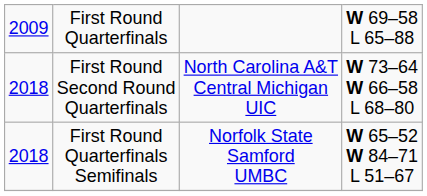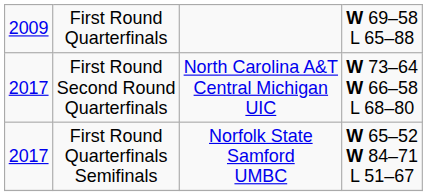First Round Second Round Quarterfinals | column 1: 2018 -> 2017
First Round Quarterfinals Semifinals | column 1: 2018 -> 2017
